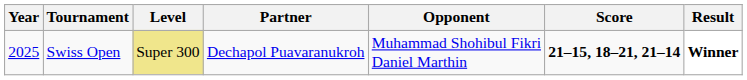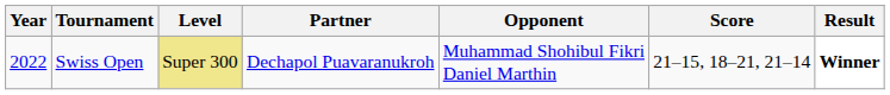Swiss Open | Year: 2025 -> 2022
Swiss Open | Score: bold -> normal
